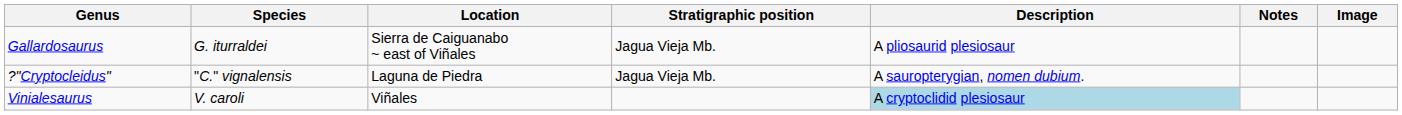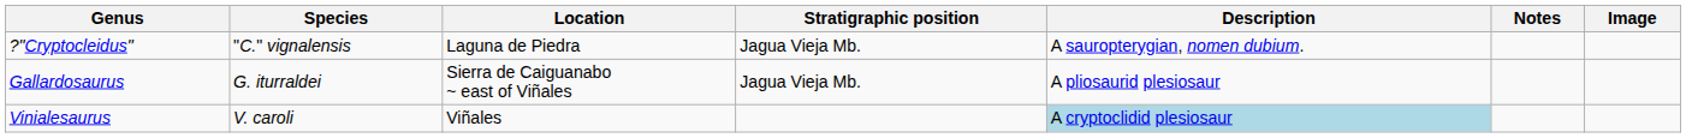rows swapped: ?"Cryptocleidus" <-> Gallardosaurus
